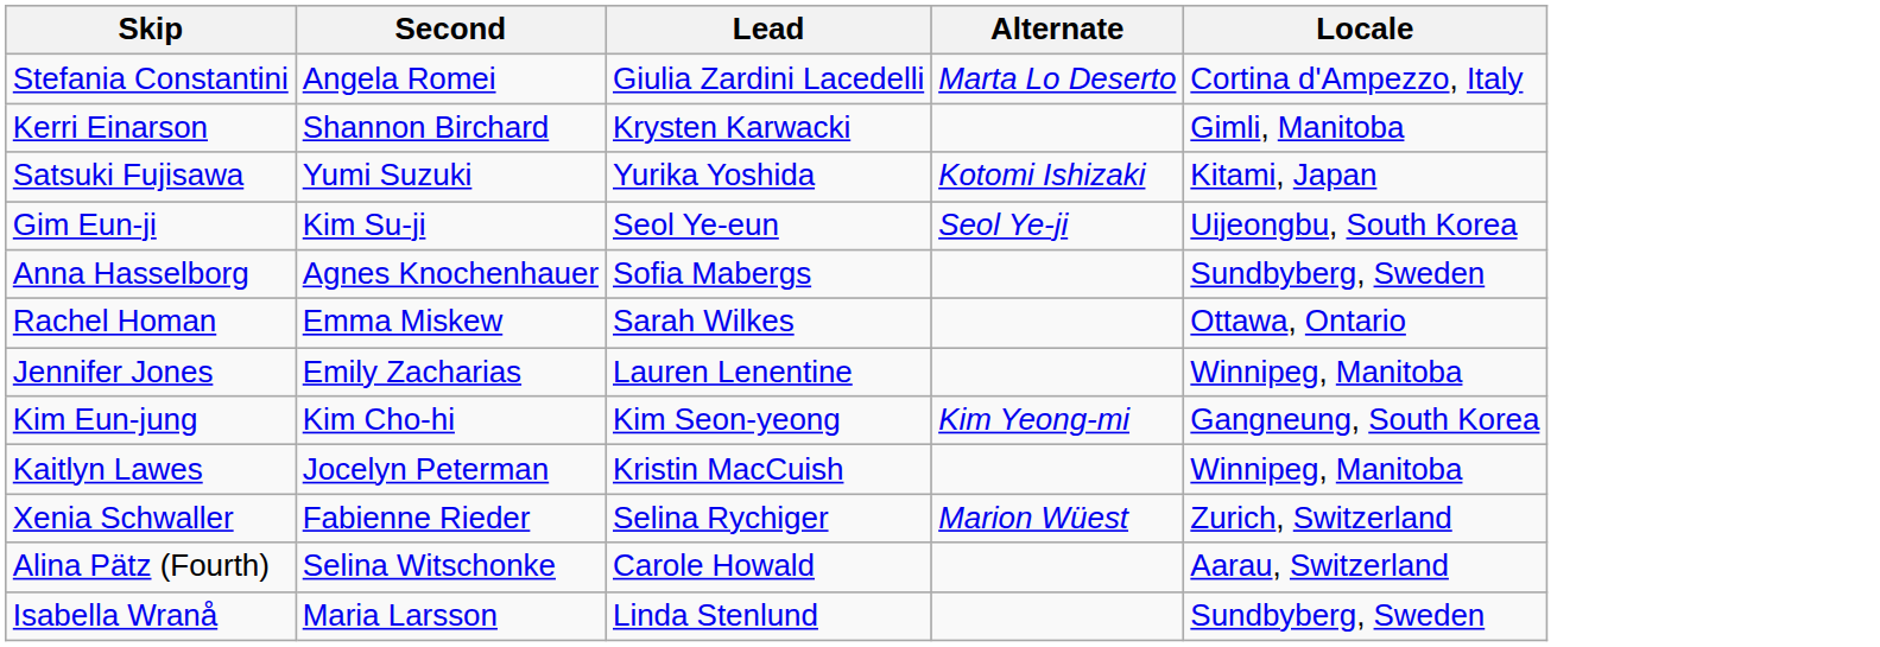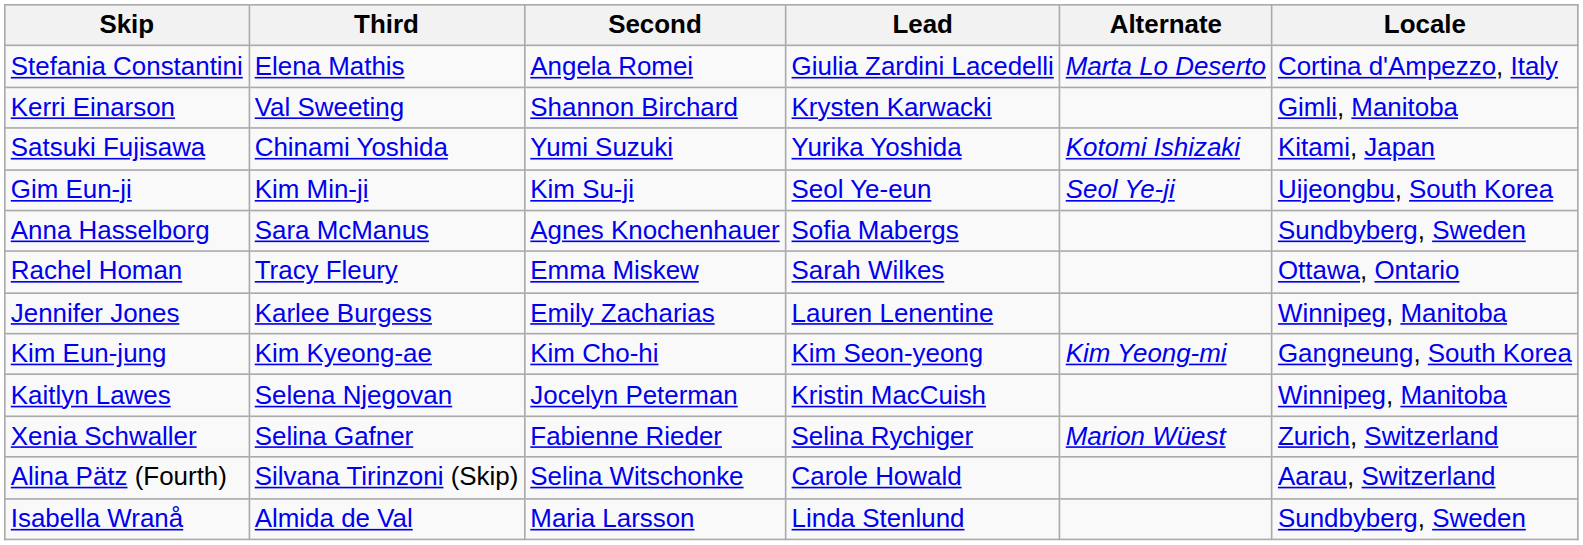+ column: Third | Elena Mathis | Val Sweeting | Chinami Yoshida | Kim Min-ji | Sara McManus | Tracy Fleury | Karlee Burgess | Kim Kyeong-ae | Selena Njegovan | Selina Gafner | Silvana Tirinzoni (Skip) | Almida de Val
